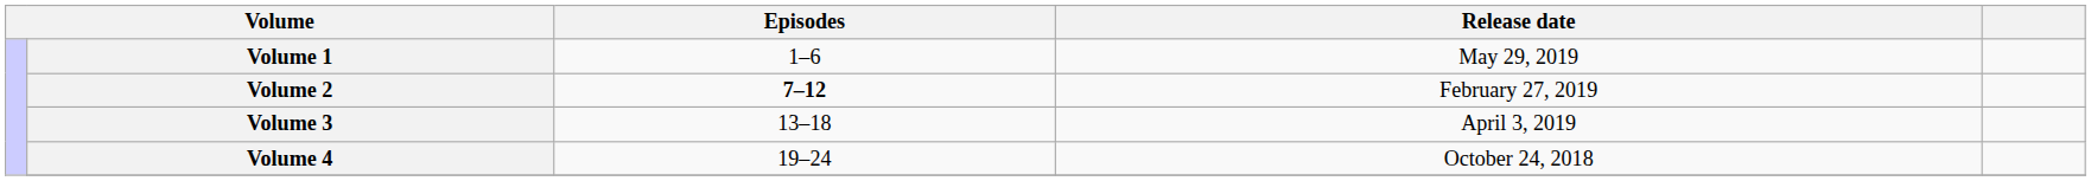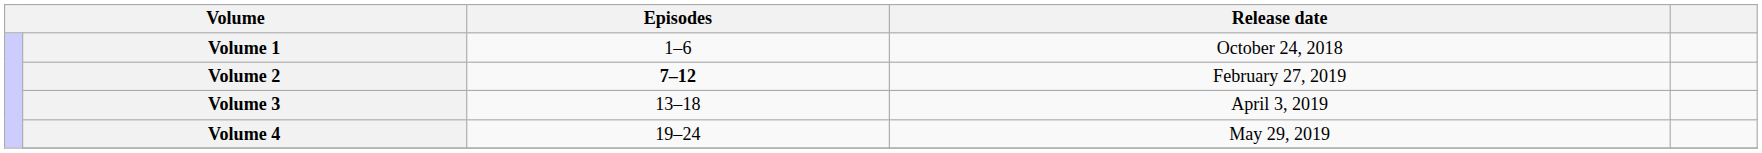Volume 1 | Release date: May 29, 2019 -> October 24, 2018
Volume 4 | Release date: October 24, 2018 -> May 29, 2019
